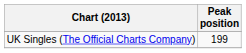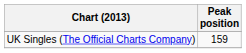UK Singles (The Official Charts Company) | Peak position: 199 -> 159
